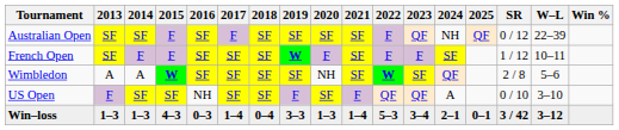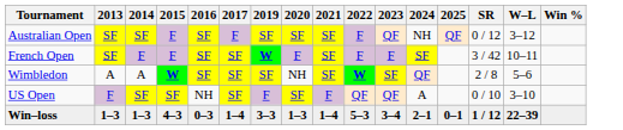- column: 2018 | SF | SF | SF | SF | 0–4
Australian Open | W–L: 22–39 -> 3–12
French Open | SR: 1 / 12 -> 3 / 42
Win–loss | SR: 3 / 42 -> 1 / 12
Win–loss | W–L: 3–12 -> 22–39
